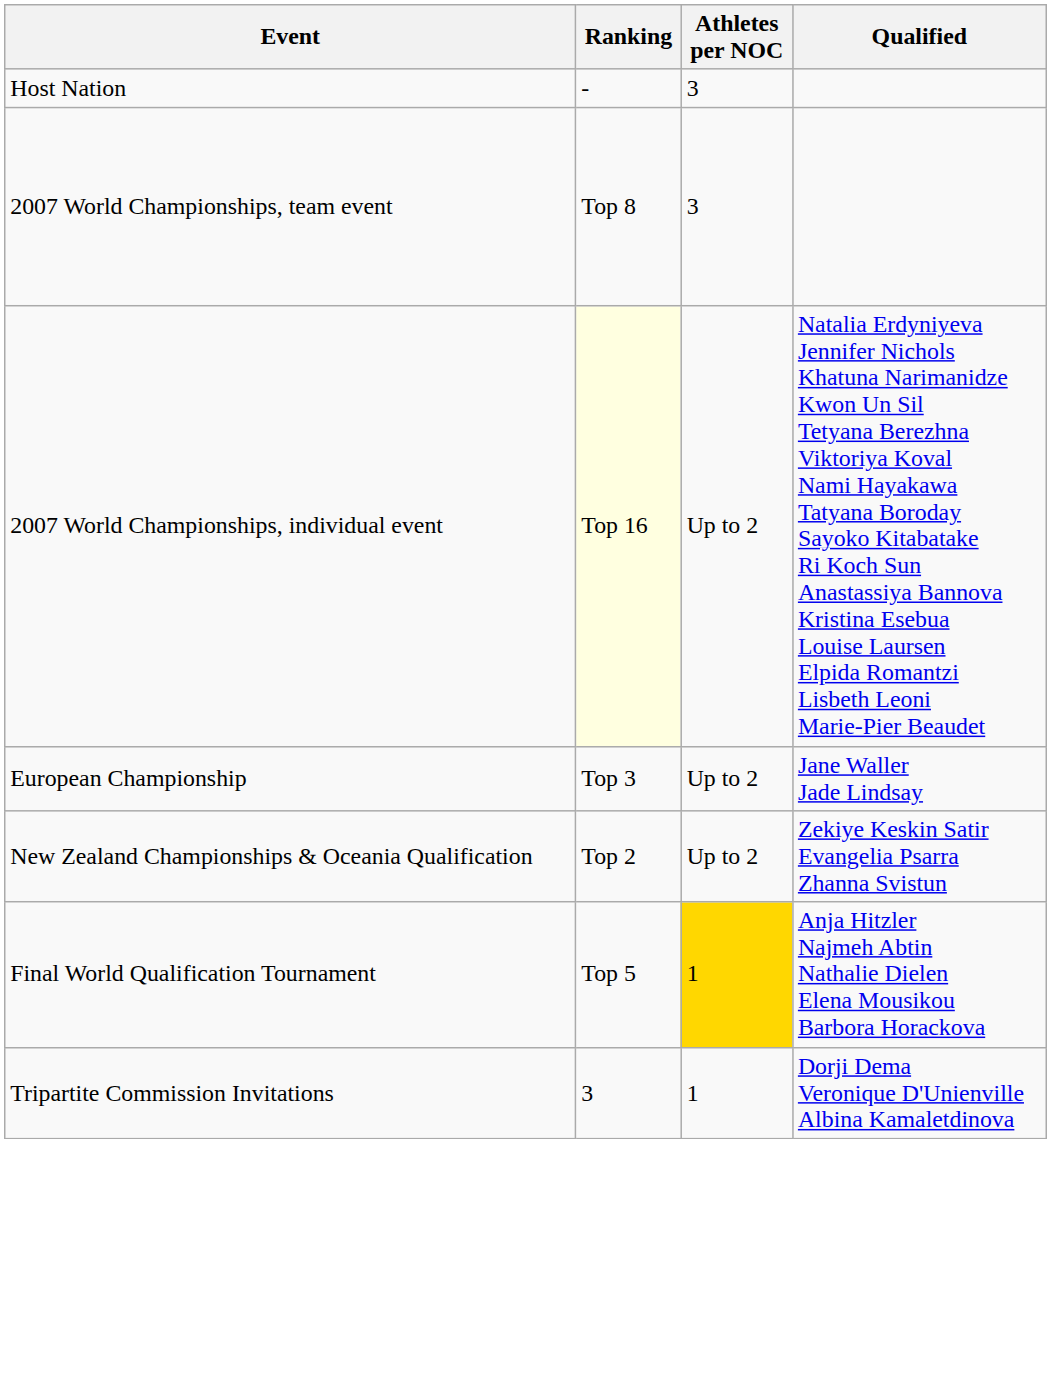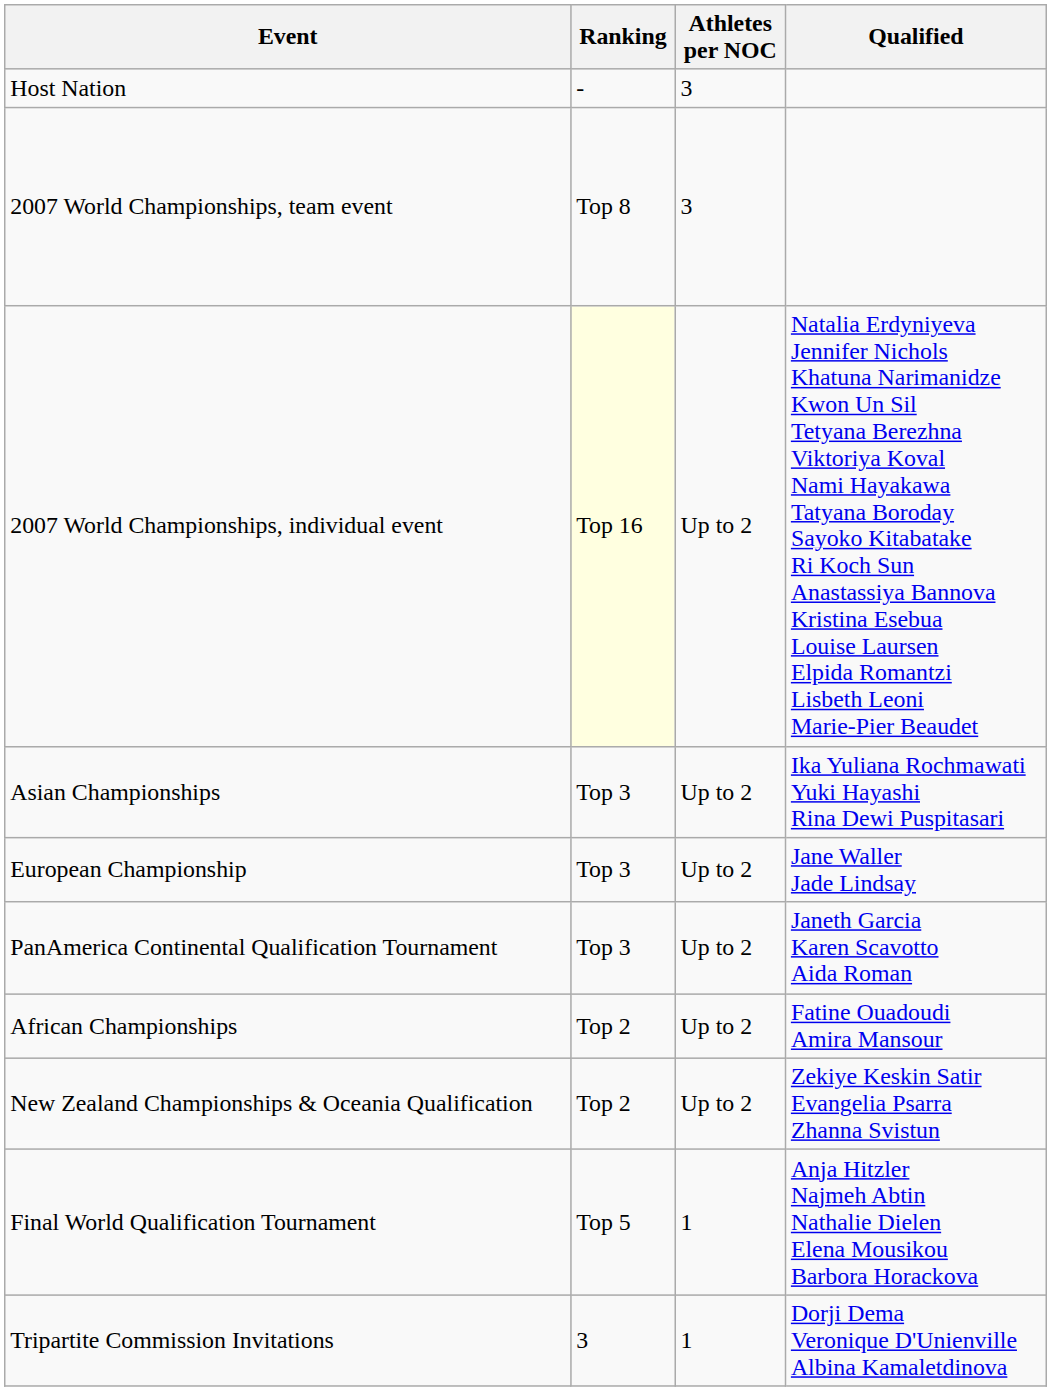+ row: Asian Championships | Top 3 | Up to 2 | Ika Yuliana Rochmawati Yuki Hayashi Rina Dewi Puspitasari
+ row: PanAmerica Continental Qualification Tournament | Top 3 | Up to 2 | Janeth Garcia Karen Scavotto Aida Roman
+ row: African Championships | Top 2 | Up to 2 | Fatine Ouadoudi Amira Mansour
Final World Qualification Tournament | Athletes per NOC: gold background -> no background
